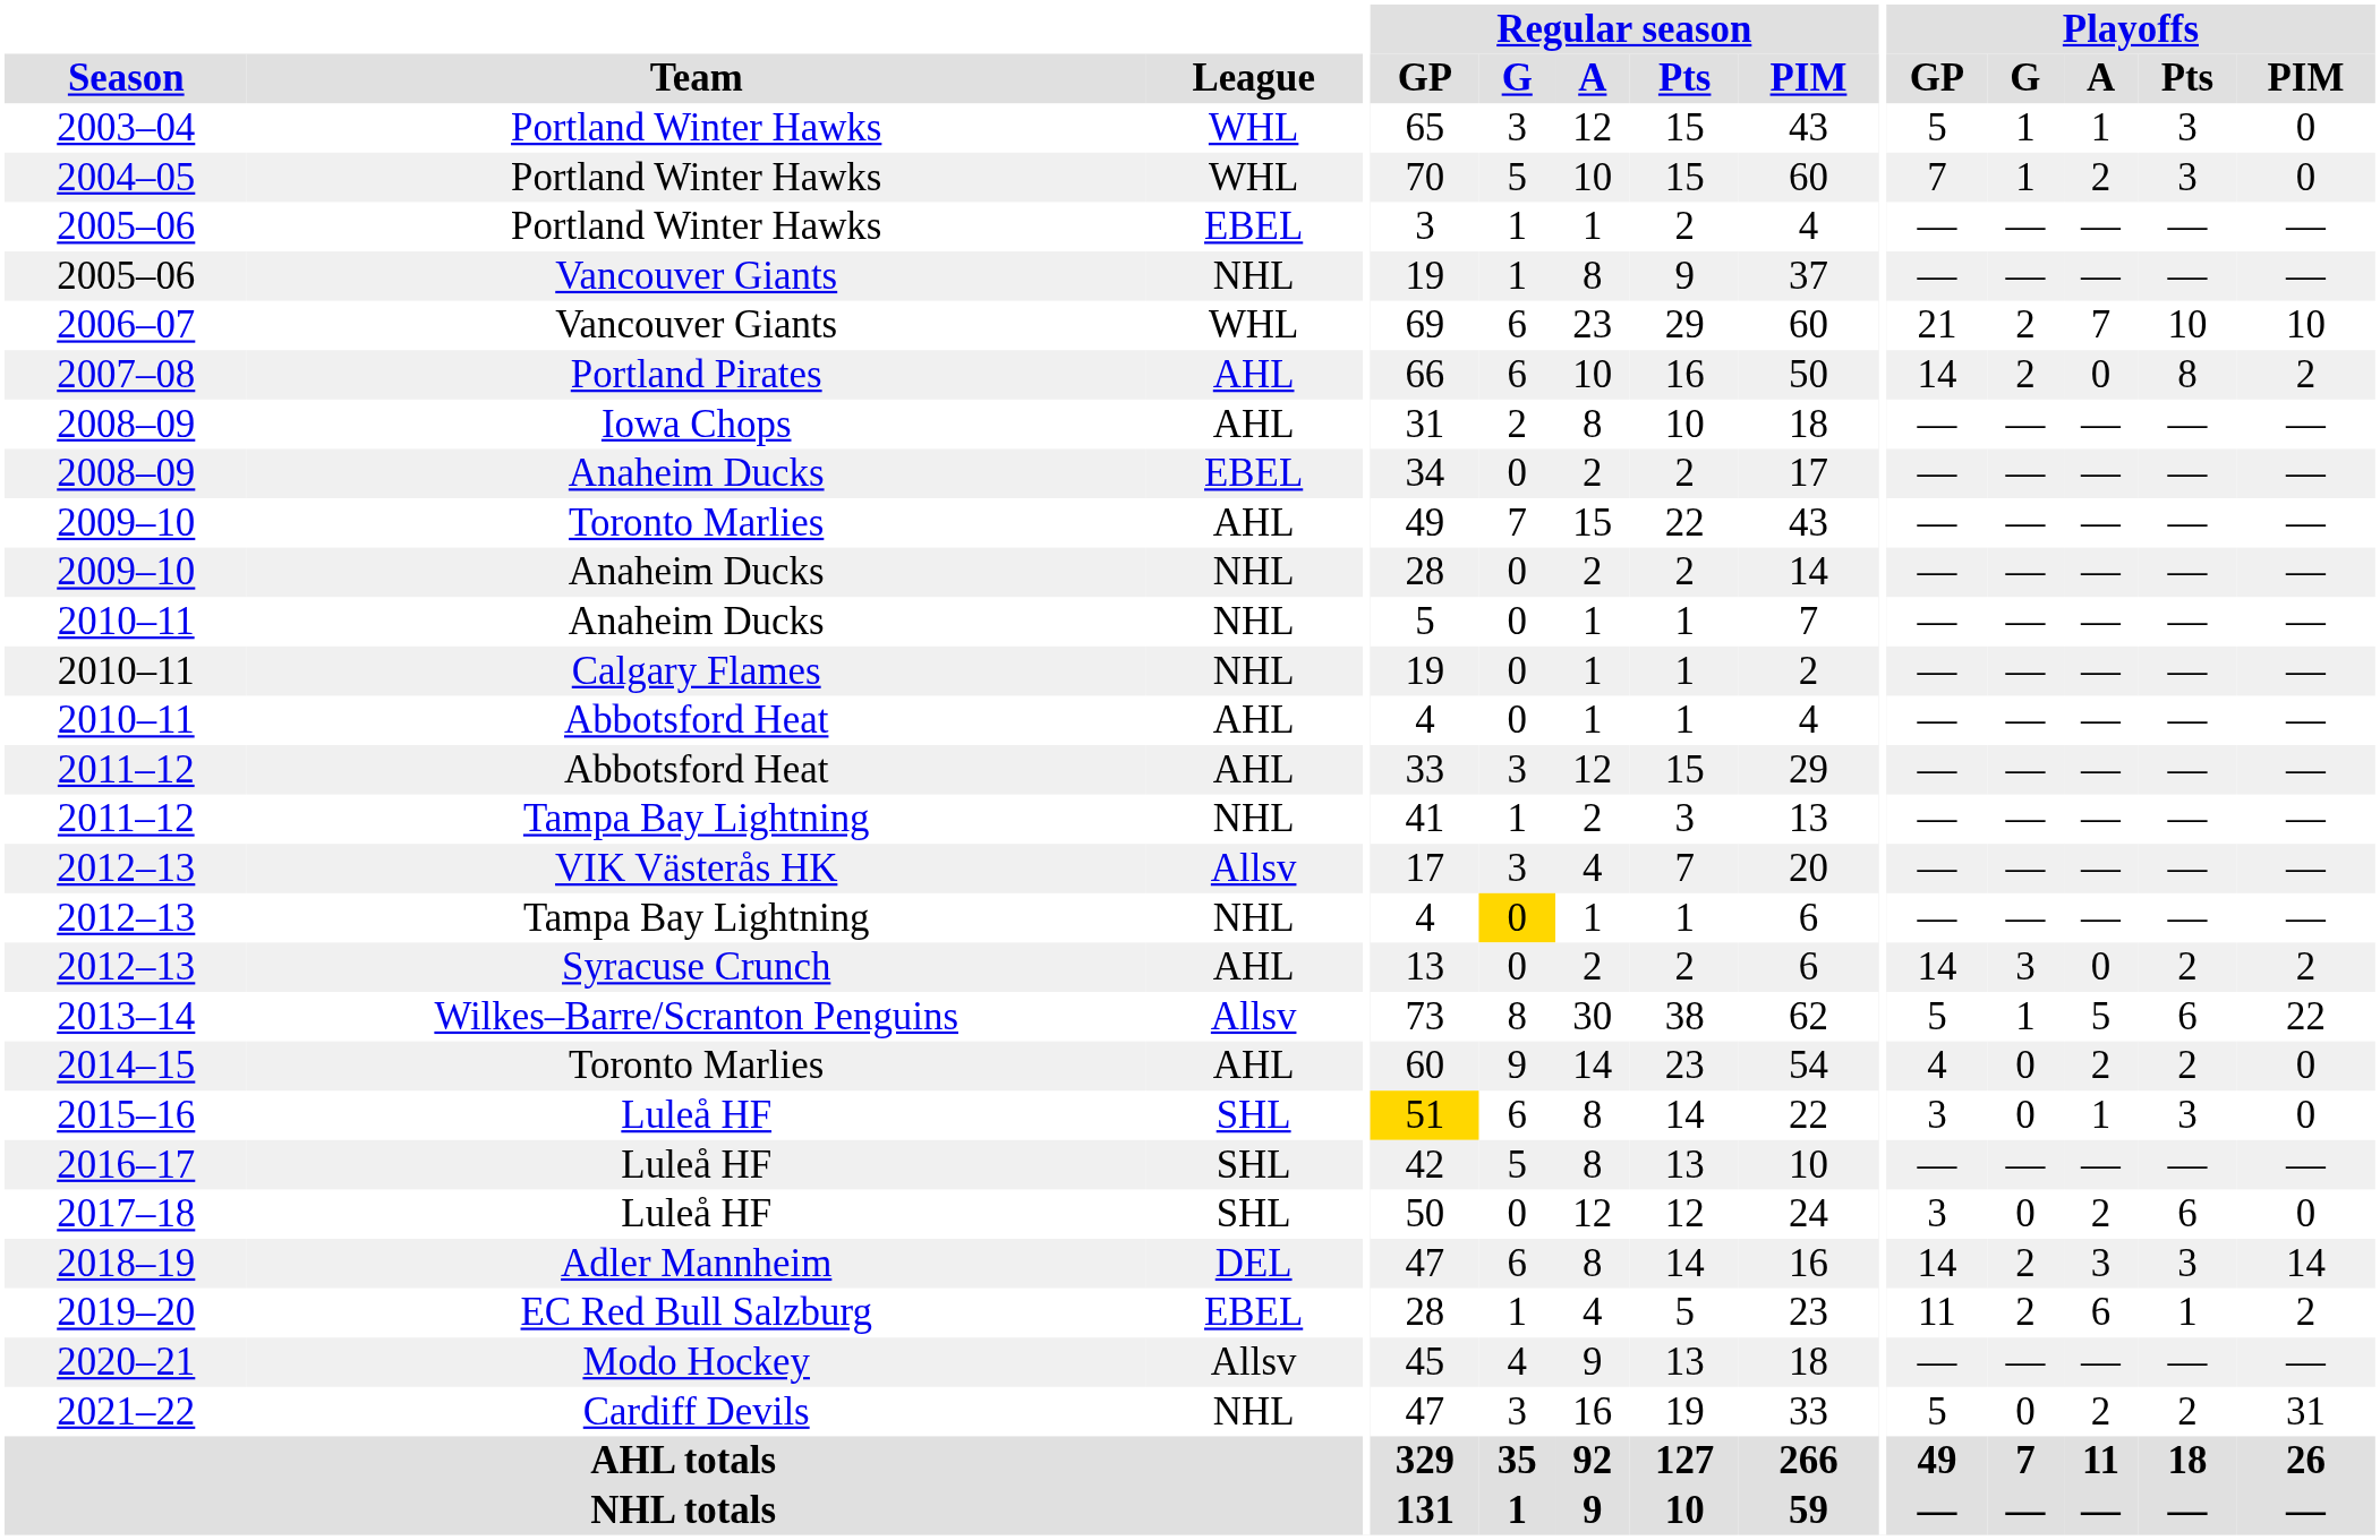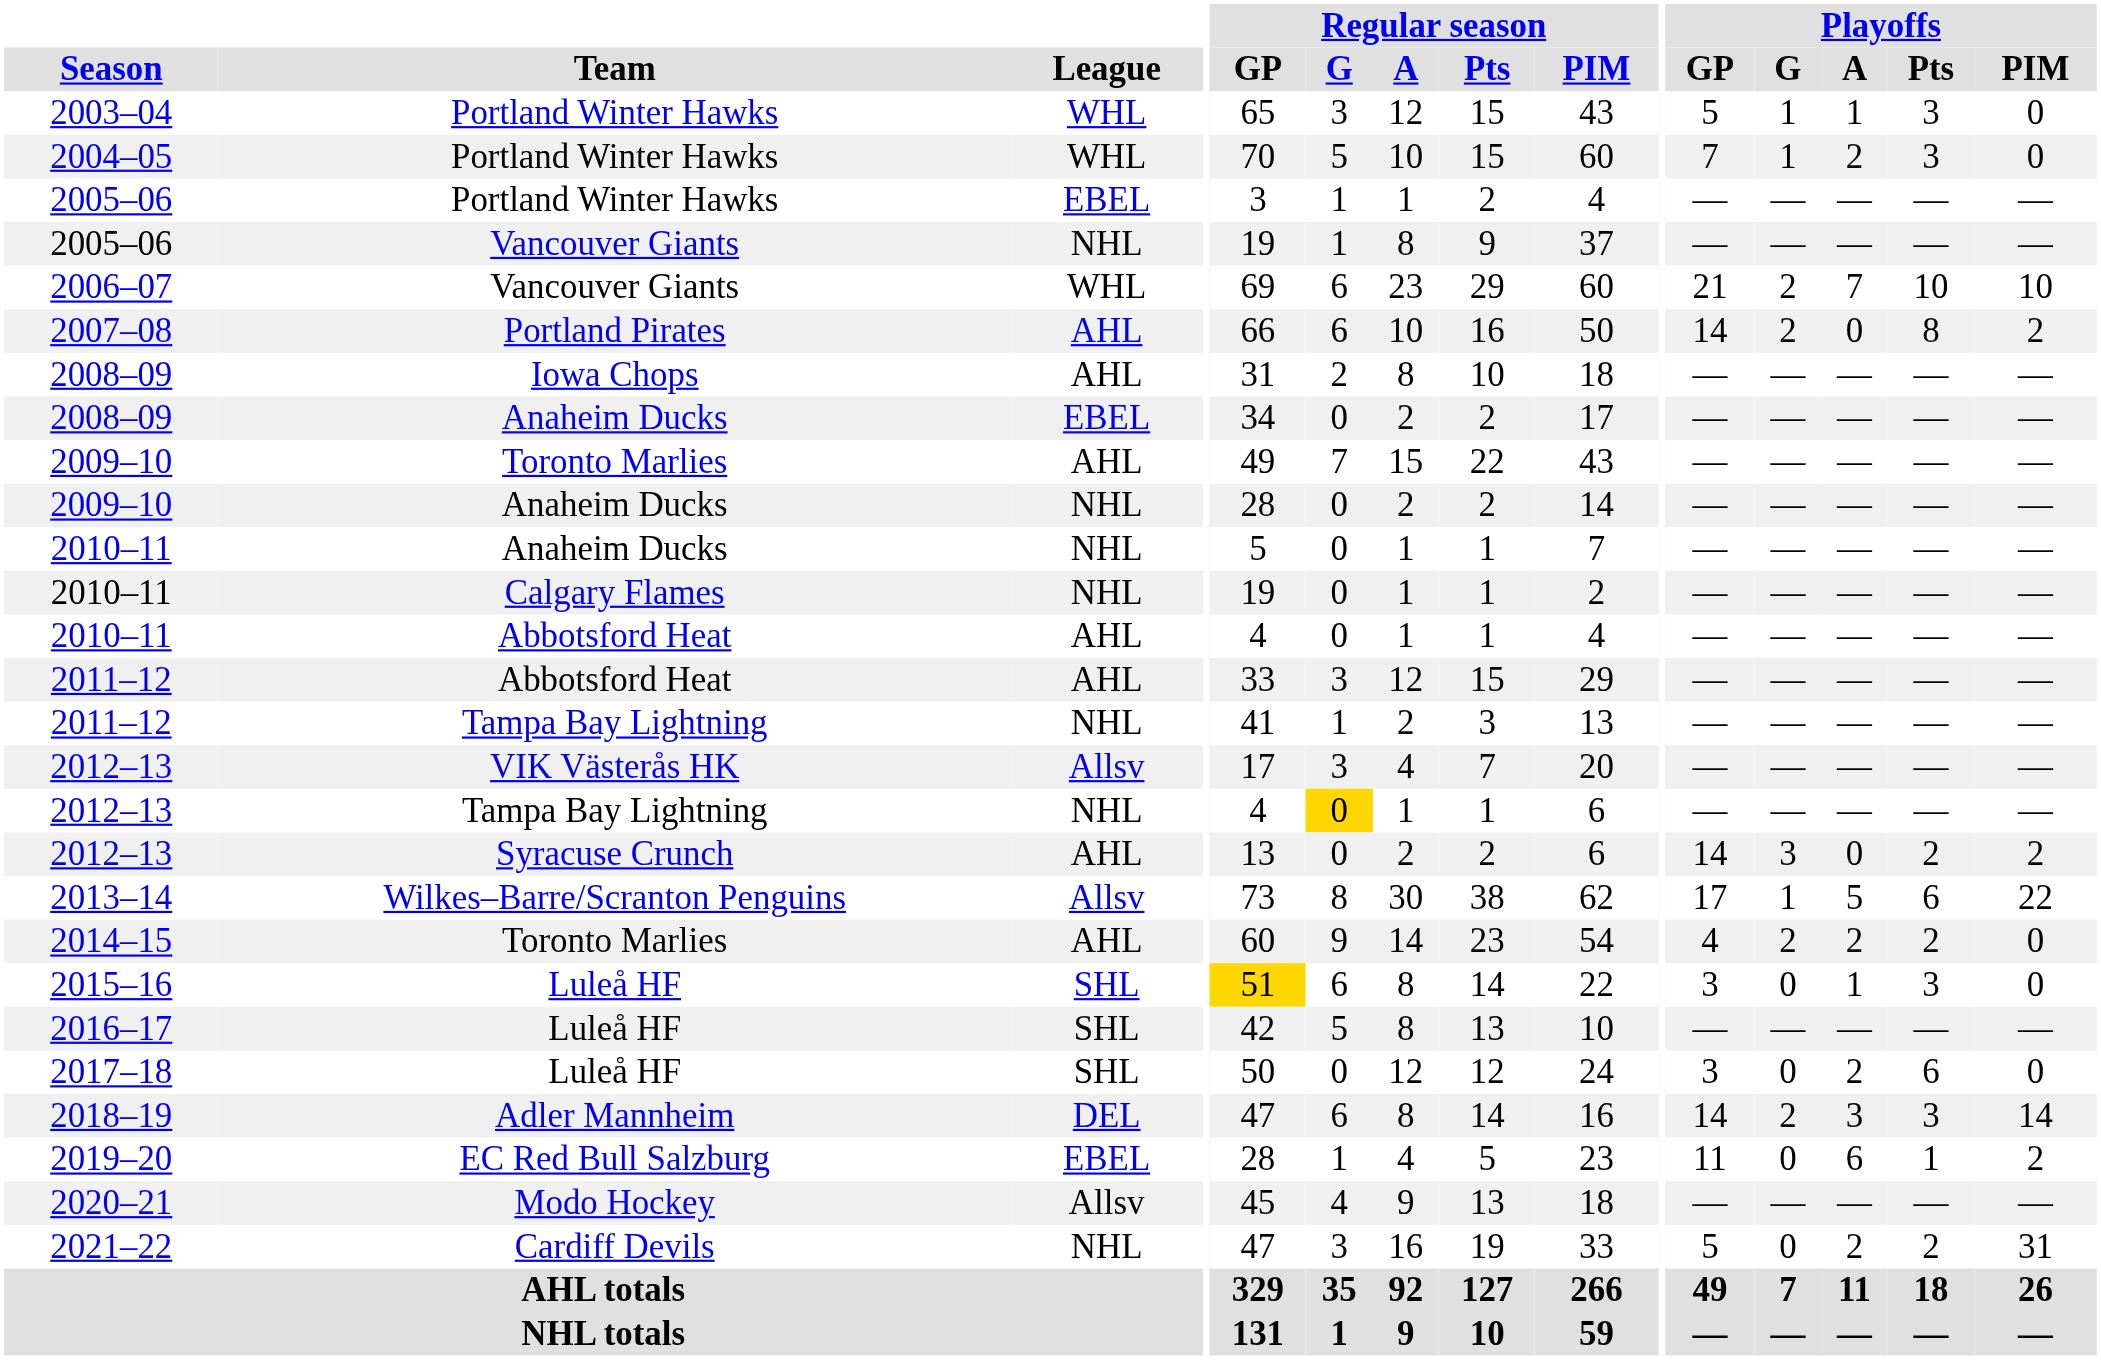2013–14 | Playoffs / GP: 5 -> 17
2014–15 | Playoffs / G: 0 -> 2
2019–20 | Playoffs / G: 2 -> 0
